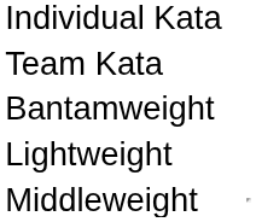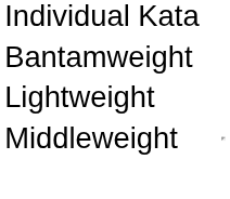- row: Team Kata
